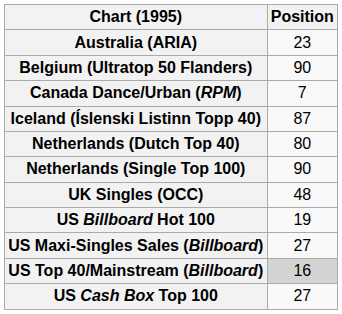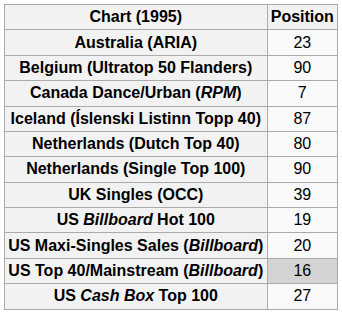UK Singles (OCC) | Position: 48 -> 39
US Maxi-Singles Sales (Billboard) | Position: 27 -> 20
